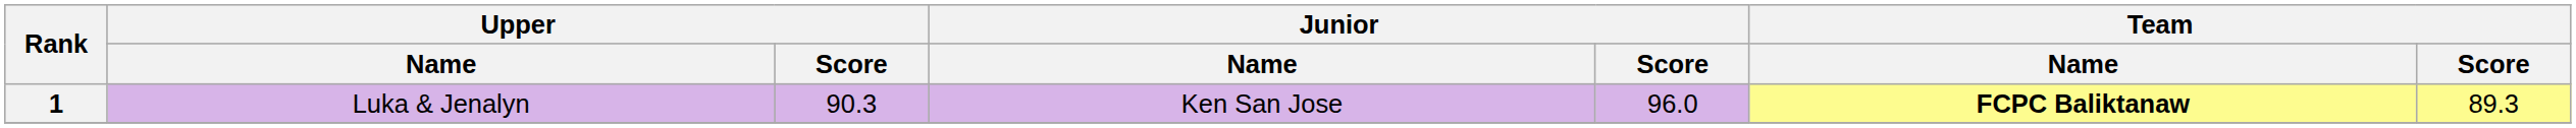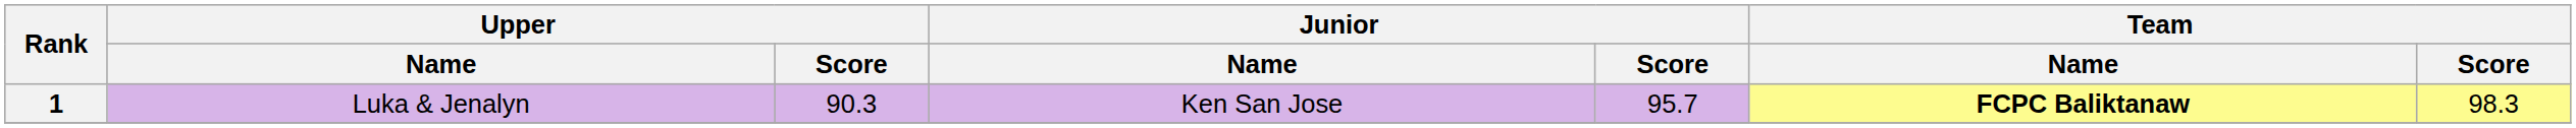1 | Junior / Score: 96.0 -> 95.7
1 | Team / Score: 89.3 -> 98.3
